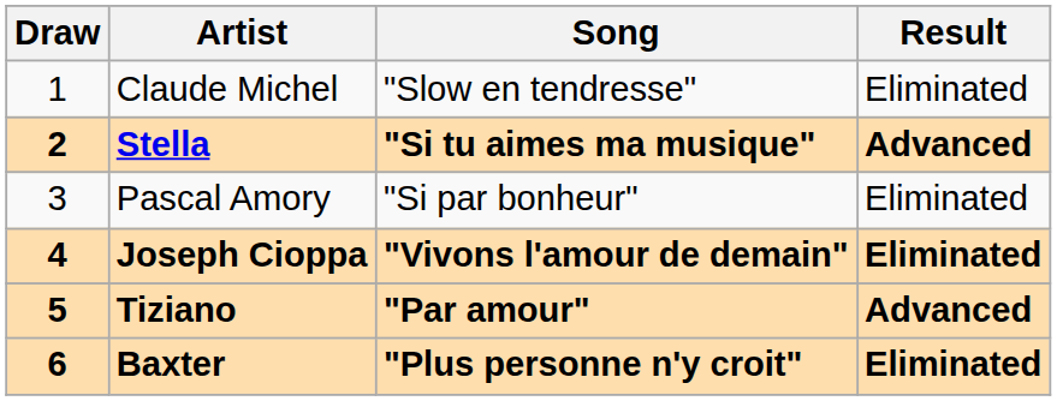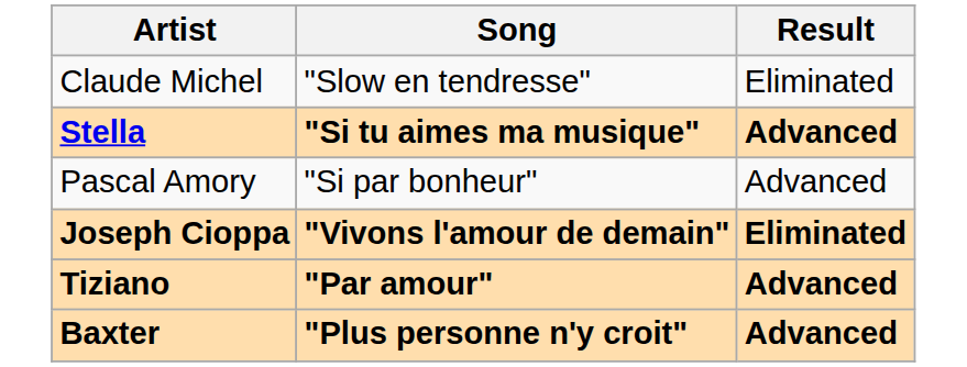- column: Draw | 1 | 2 | 3 | 4 | 5 | 6
Pascal Amory | Result: Eliminated -> Advanced
Baxter | Result: Eliminated -> Advanced
